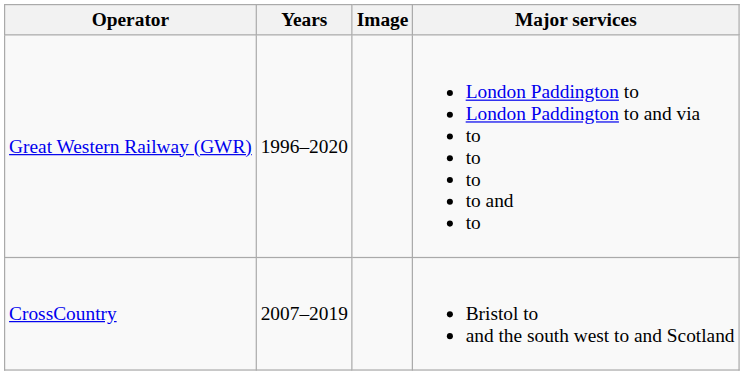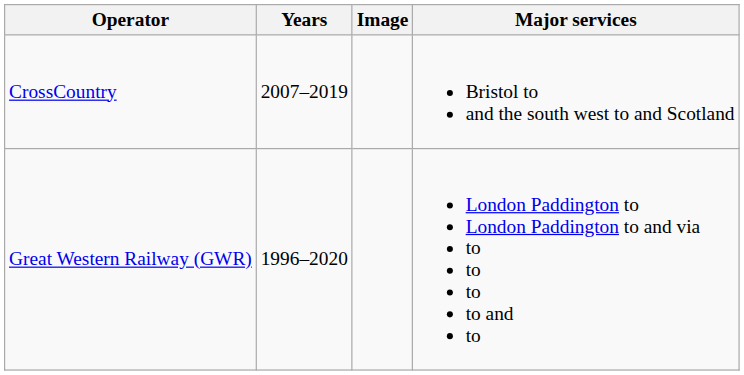rows swapped: CrossCountry <-> Great Western Railway (GWR)
